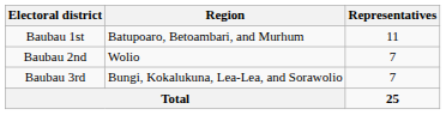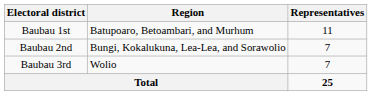Baubau 2nd | Region: Wolio -> Bungi, Kokalukuna, Lea-Lea, and Sorawolio
Baubau 3rd | Region: Bungi, Kokalukuna, Lea-Lea, and Sorawolio -> Wolio
